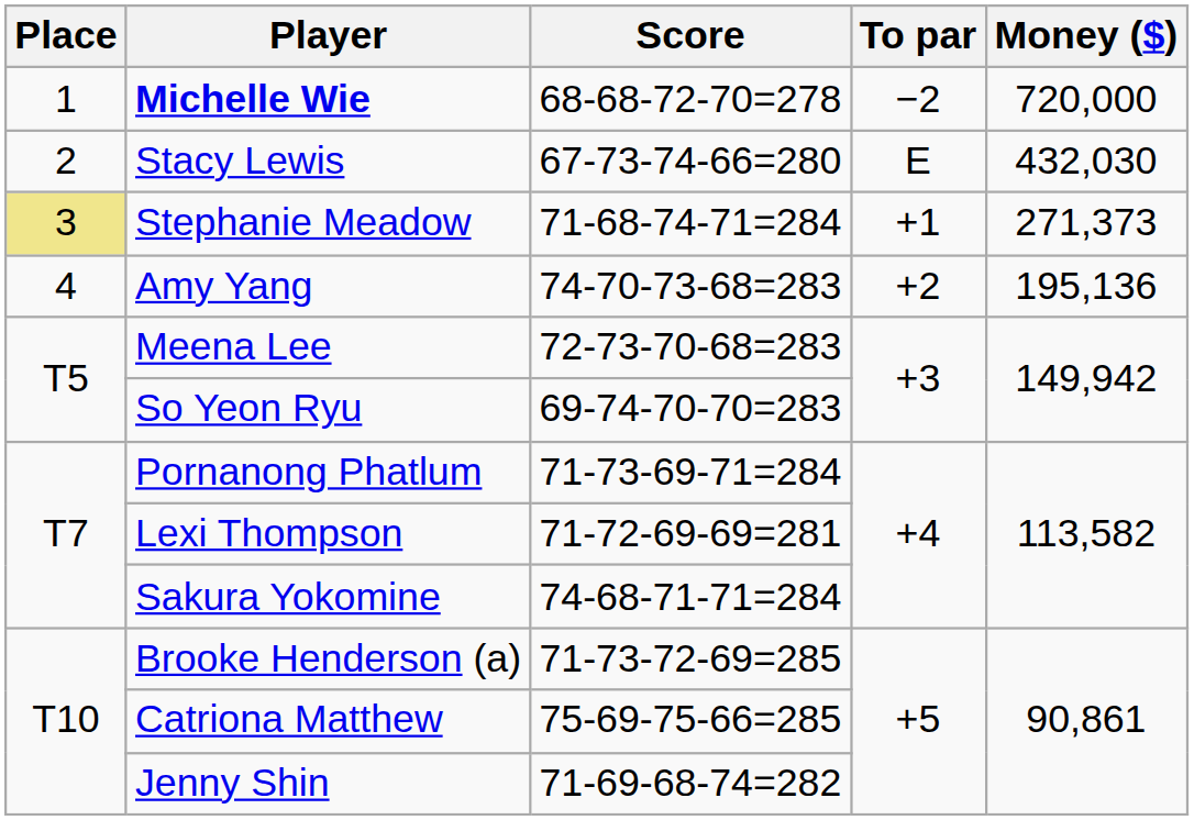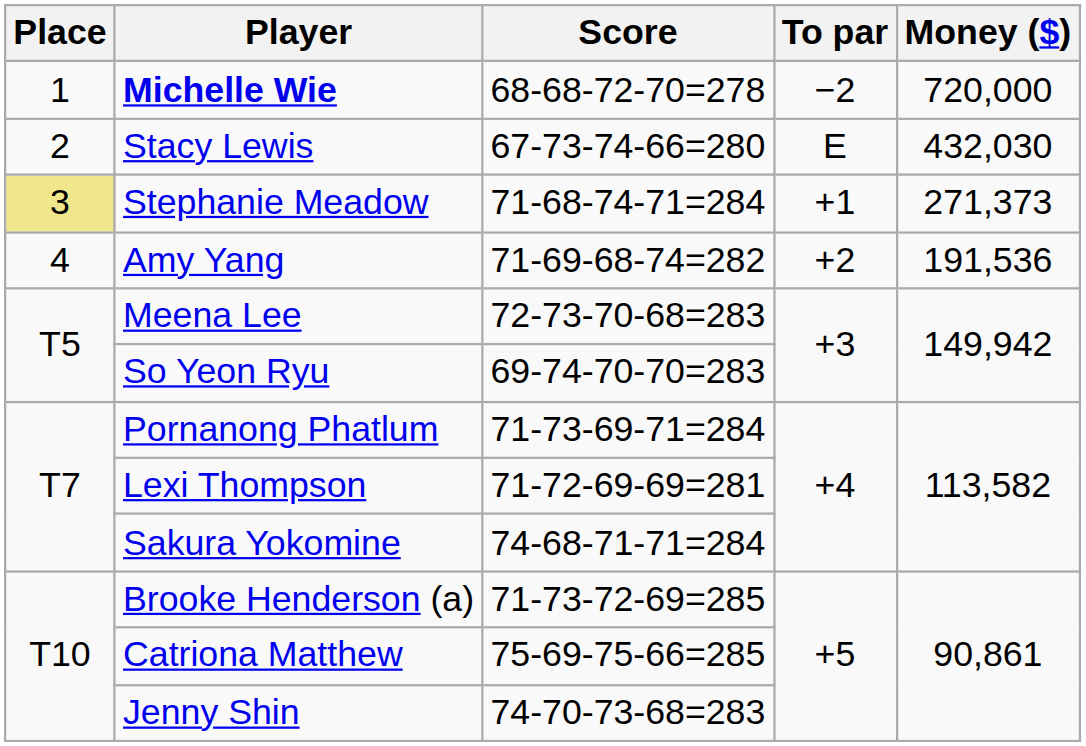Amy Yang | Score: 74-70-73-68=283 -> 71-69-68-74=282
Amy Yang | Money ($): 195,136 -> 191,536
Jenny Shin | Score: 71-69-68-74=282 -> 74-70-73-68=283
